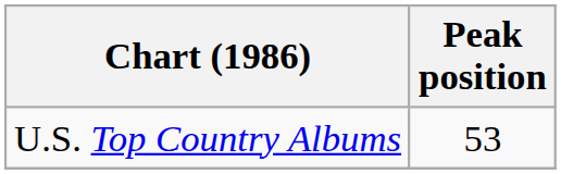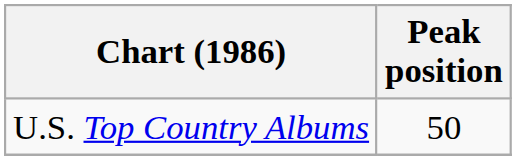U.S. Top Country Albums | Peak position: 53 -> 50
